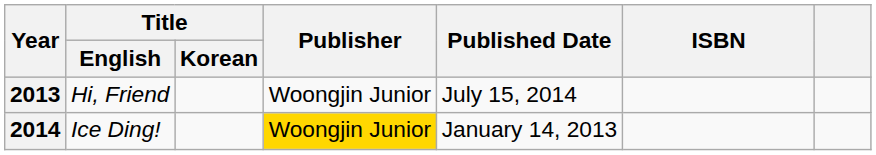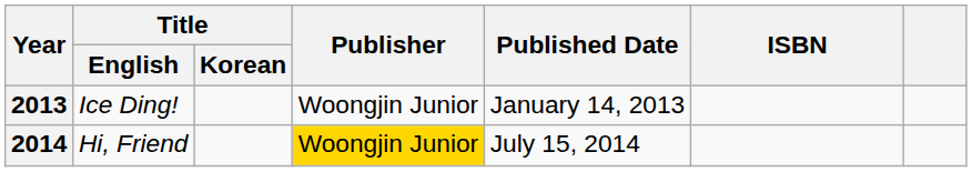2013 | Title / English: Hi, Friend -> Ice Ding!
2013 | Published Date: July 15, 2014 -> January 14, 2013
2014 | Title / English: Ice Ding! -> Hi, Friend
2014 | Published Date: January 14, 2013 -> July 15, 2014
